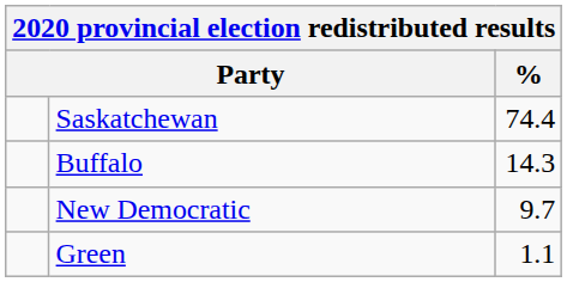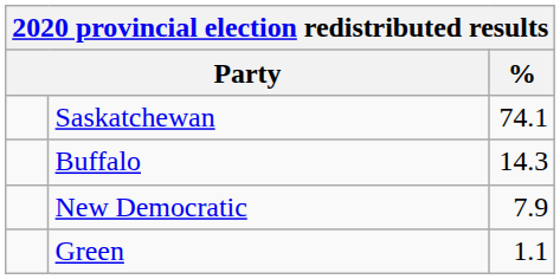Saskatchewan | %: 74.4 -> 74.1
New Democratic | %: 9.7 -> 7.9
